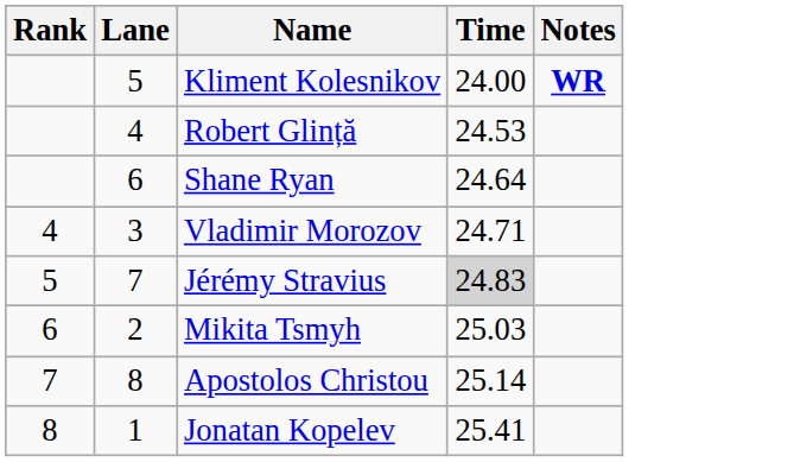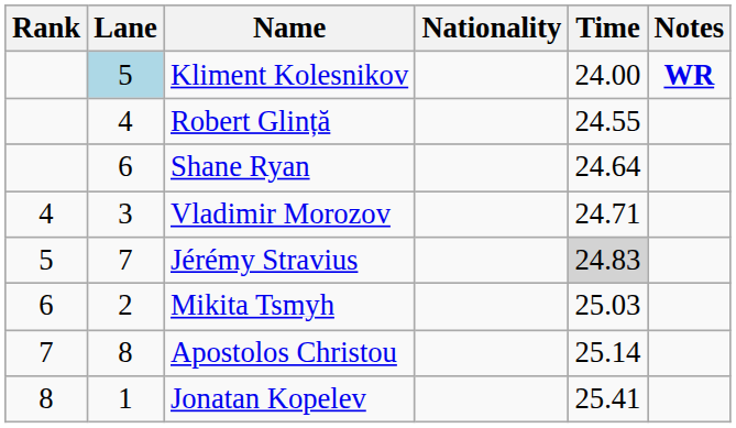+ column: Nationality
Kliment Kolesnikov | Lane: no background -> lightblue background
Robert Glință | Time: 24.53 -> 24.55
